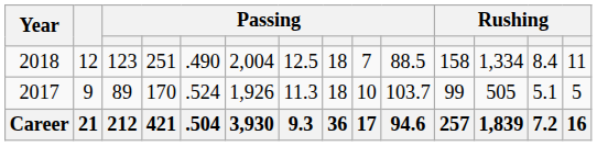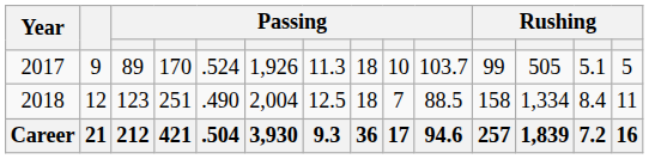rows swapped: 2017 <-> 2018
